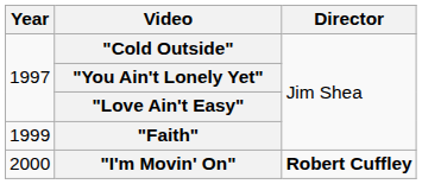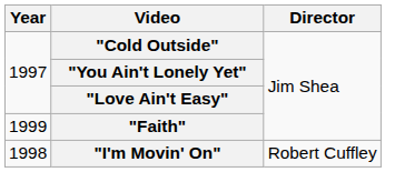"I'm Movin' On" | Year: 2000 -> 1998
"I'm Movin' On" | Director: bold -> normal
